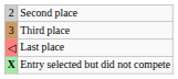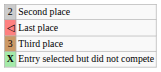rows swapped: Third place <-> Last place
